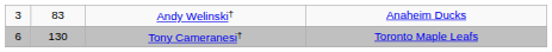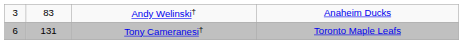Tony Cameranesi† | column 2: 130 -> 131
